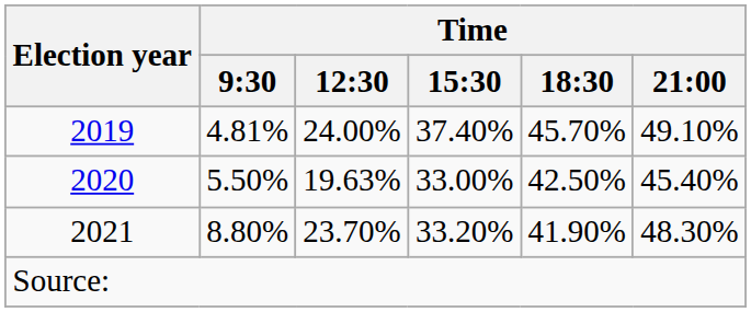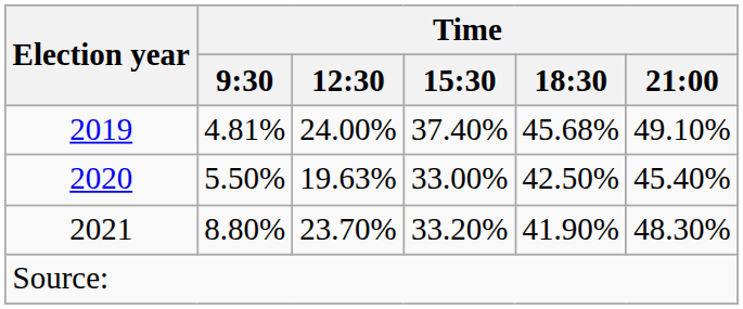2019 | Time / 18:30: 45.70% -> 45.68%
